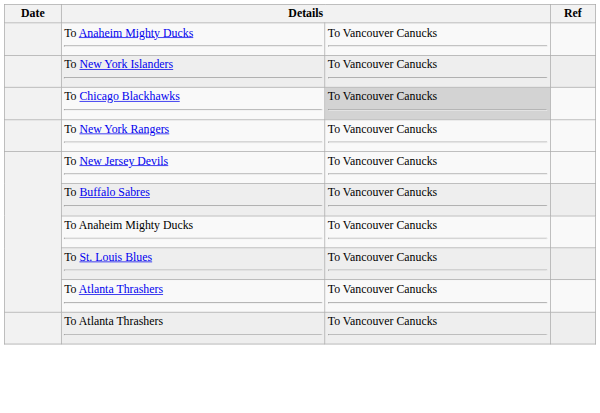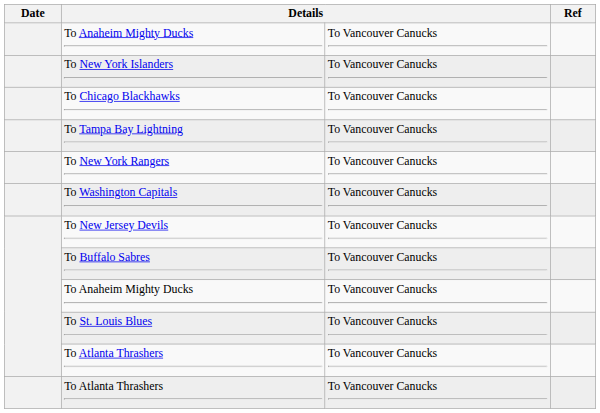To Chicago Blackhawks | column 3: lightgrey background -> no background
+ row: To Tampa Bay Lightning | To Vancouver Canucks
+ row: To Washington Capitals | To Vancouver Canucks
